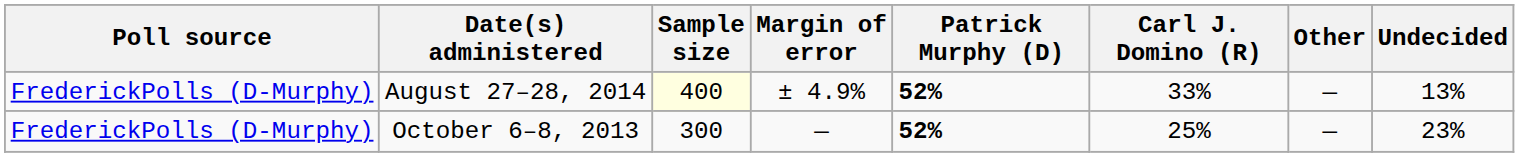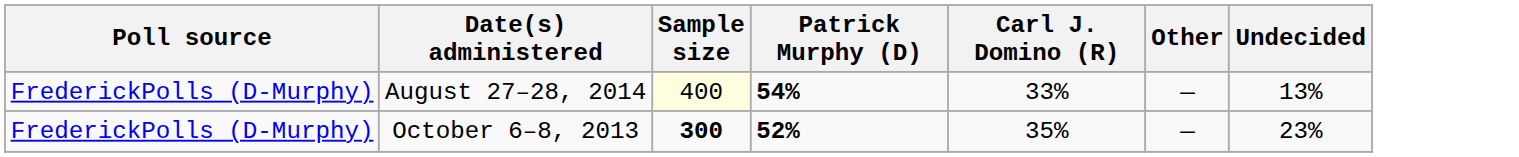- column: Margin of error | ± 4.9% | —
August 27–28, 2014 | Patrick Murphy (D): 52% -> 54%
October 6–8, 2013 | Sample size: normal -> bold
October 6–8, 2013 | Carl J. Domino (R): 25% -> 35%
